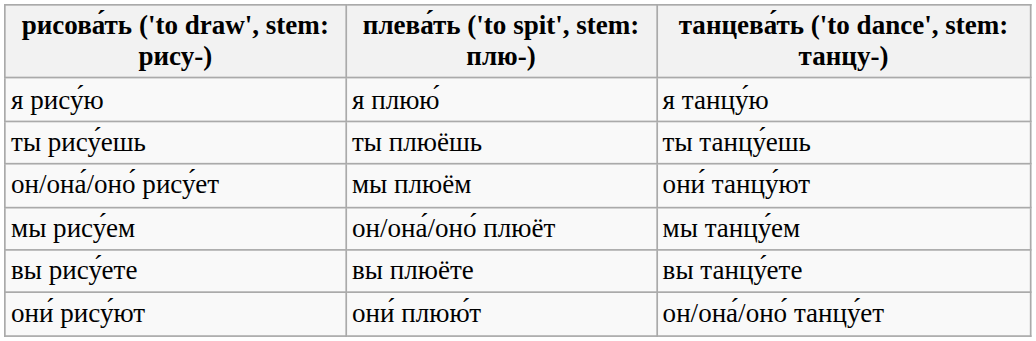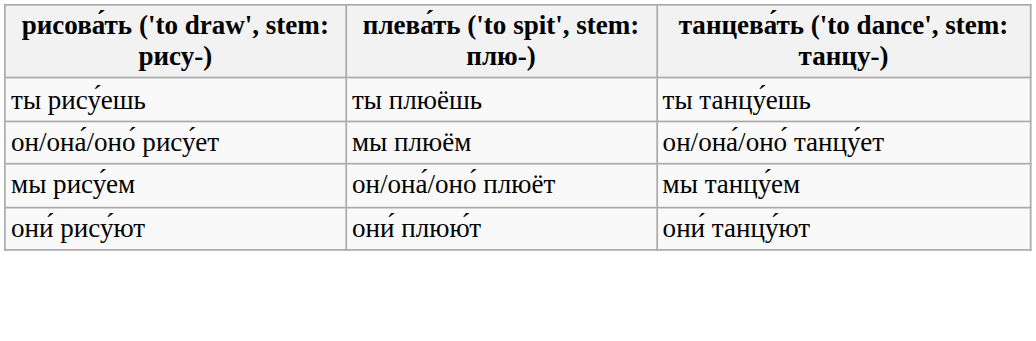- row: я рису́ю | я плюю́ | я танцу́ю
он/она́/оно́ рису́ет | column 3: они́ танцу́ют -> он/она́/оно́ танцу́ет
- row: вы рису́ете | вы плюёте | вы танцу́ете
они́ рису́ют | column 3: он/она́/оно́ танцу́ет -> они́ танцу́ют
